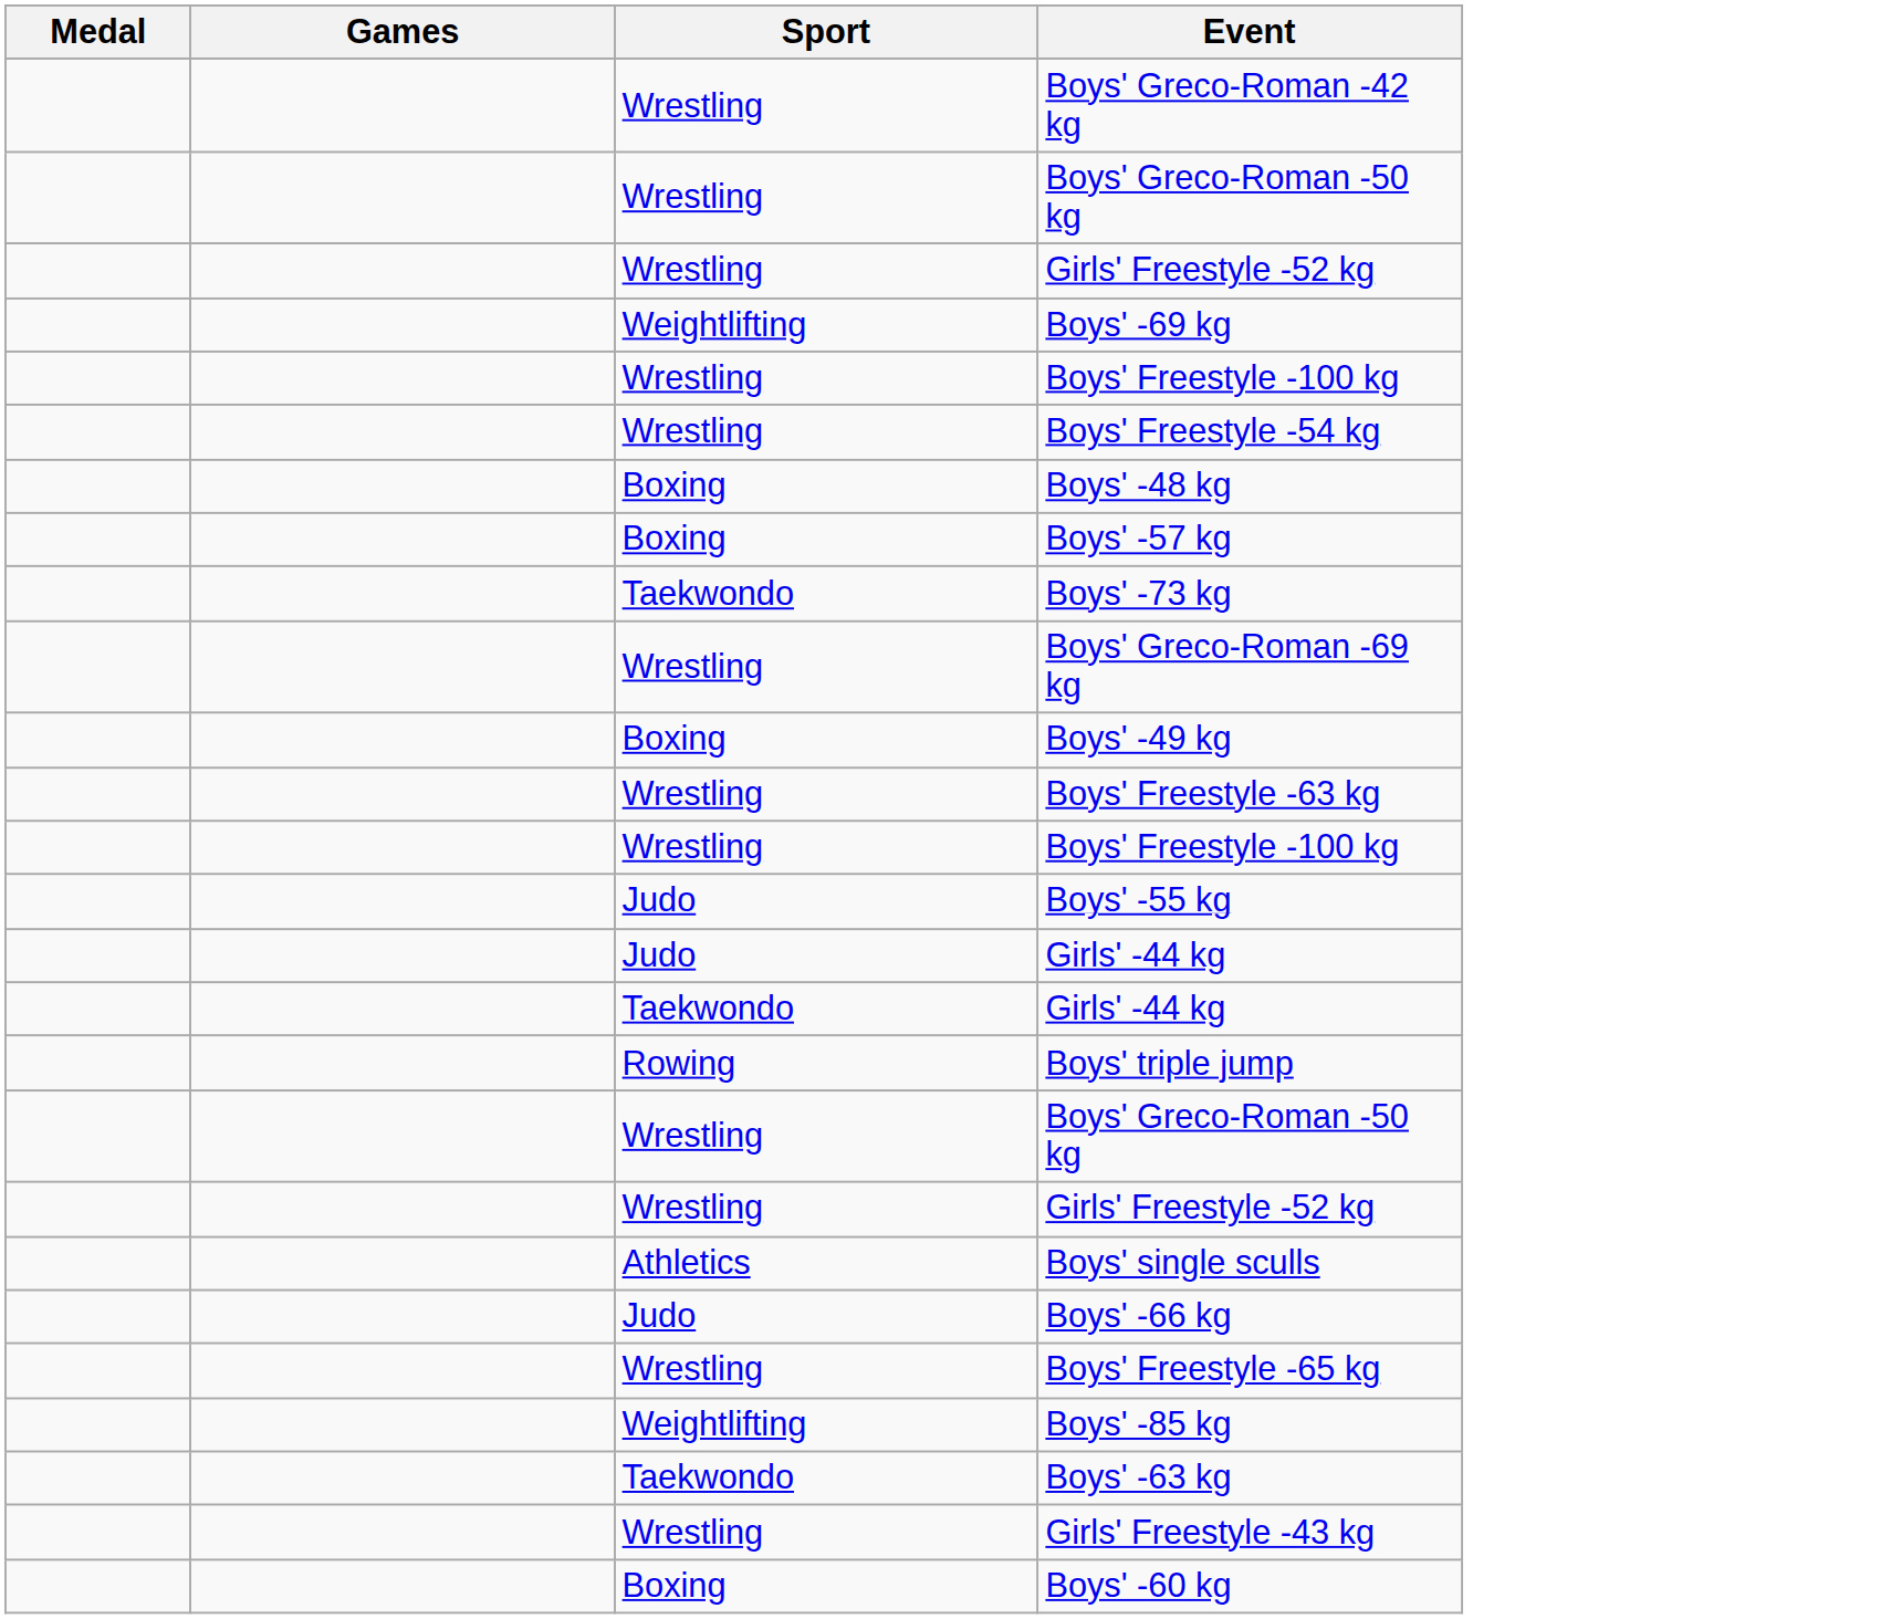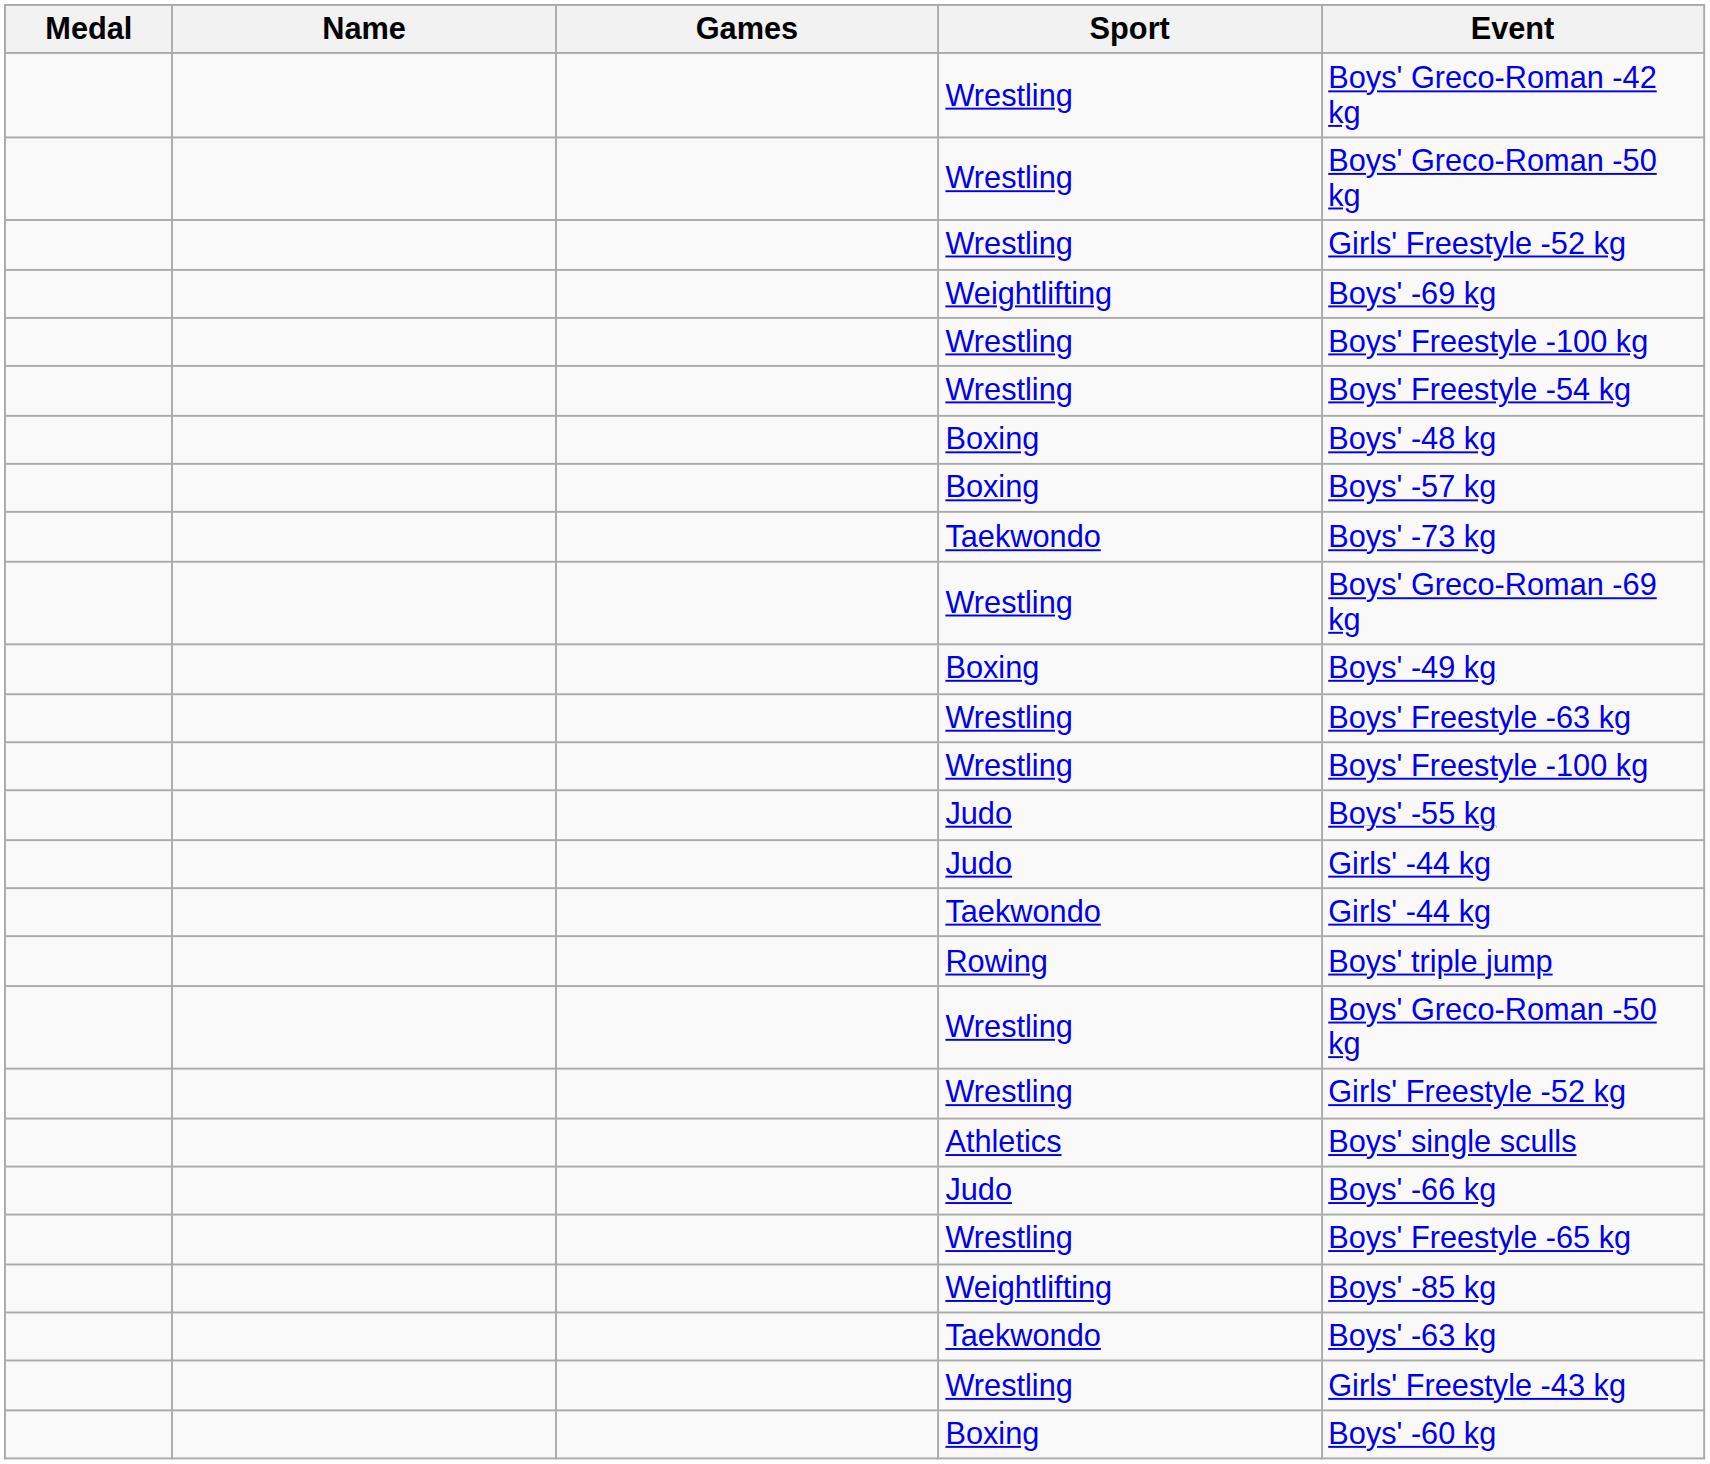+ column: Name
